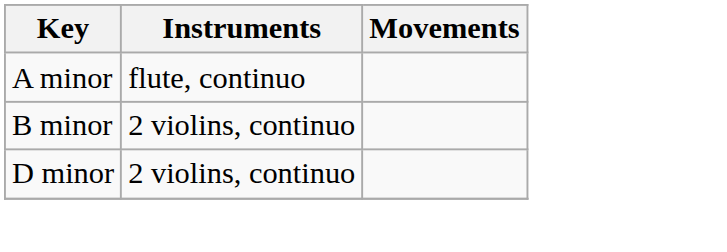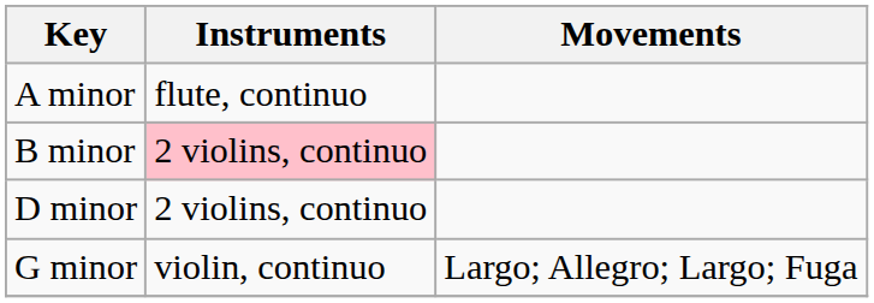B minor | Instruments: no background -> pink background
+ row: G minor | violin, continuo | Largo; Allegro; Largo; Fuga
